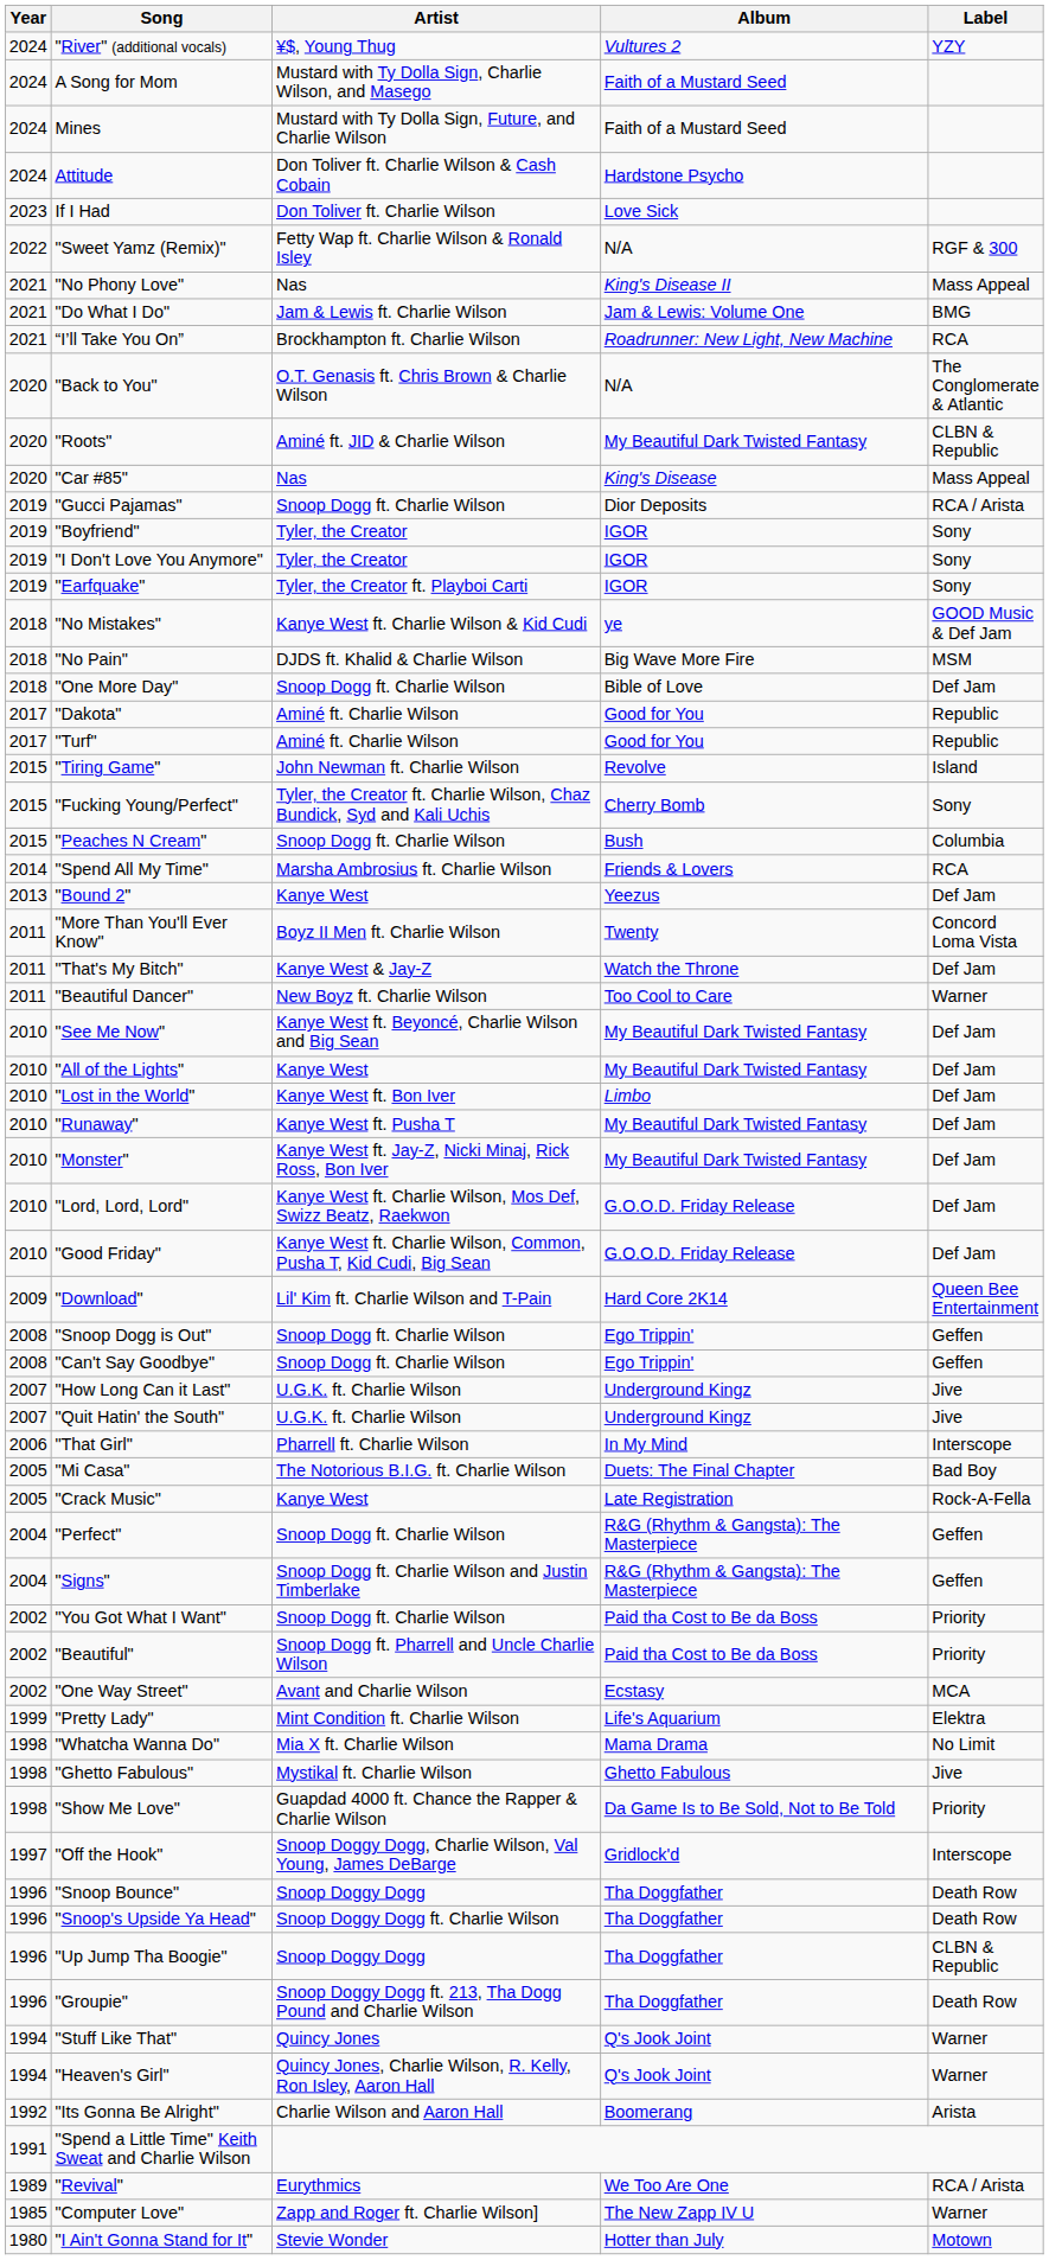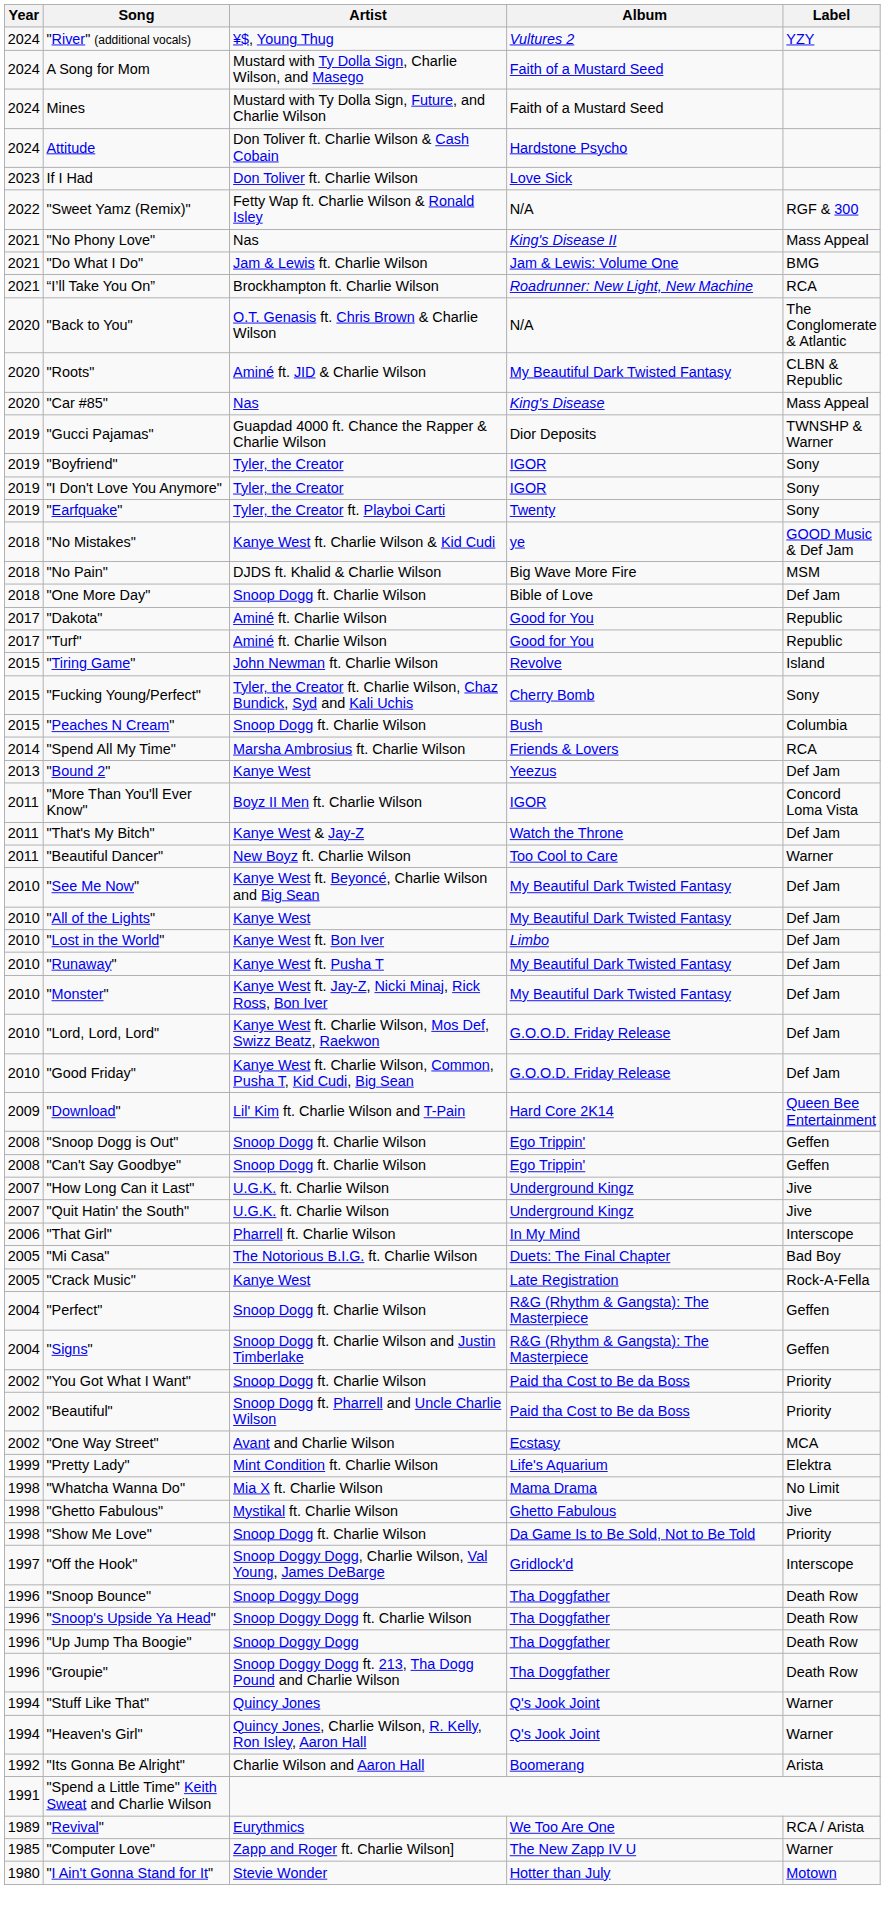"Gucci Pajamas" | Artist: Snoop Dogg ft. Charlie Wilson -> Guapdad 4000 ft. Chance the Rapper & Charlie Wilson
"Gucci Pajamas" | Label: RCA / Arista -> TWNSHP & Warner
"Earfquake" | Album: IGOR -> Twenty
"More Than You'll Ever Know" | Album: Twenty -> IGOR
"Show Me Love" | Artist: Guapdad 4000 ft. Chance the Rapper & Charlie Wilson -> Snoop Dogg ft. Charlie Wilson
"Up Jump Tha Boogie" | Label: CLBN & Republic -> Death Row
